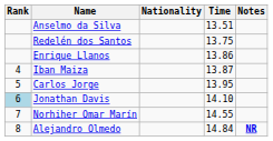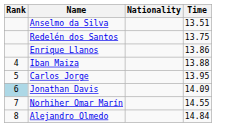- column: Notes | NR
Iban Maiza | Time: 13.87 -> 13.88
Jonathan Davis | Time: 14.10 -> 14.09
